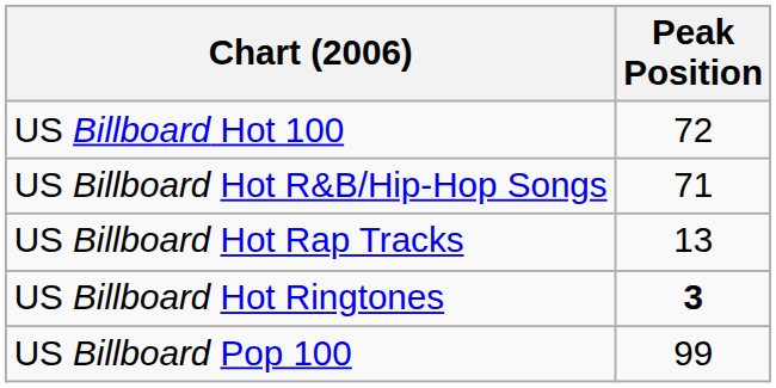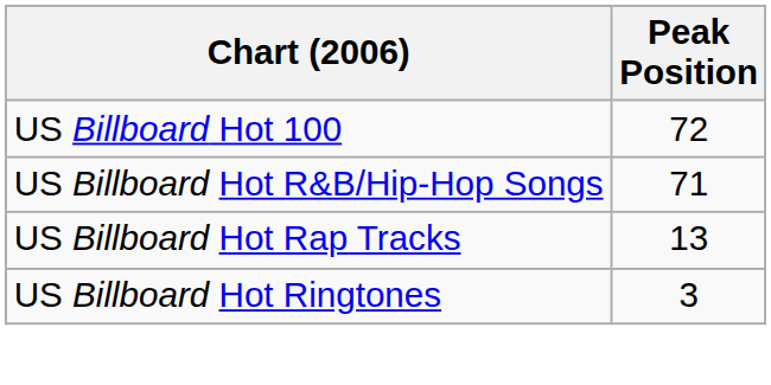US Billboard Hot Ringtones | Peak Position: bold -> normal
- row: US Billboard Pop 100 | 99
